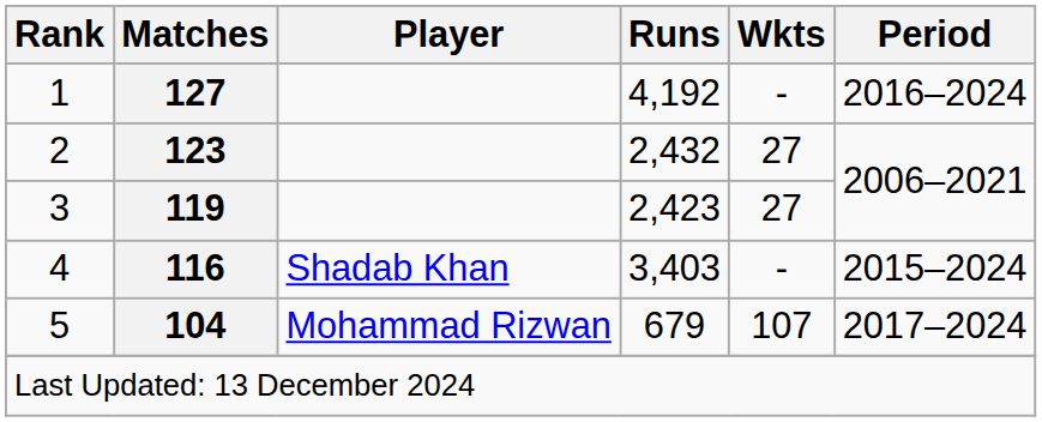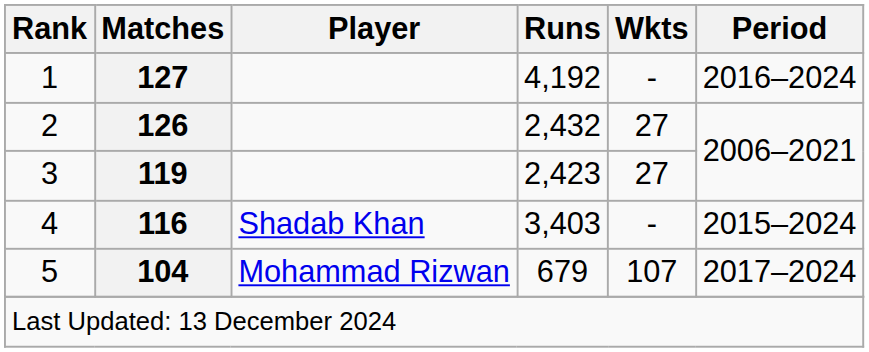2 | Matches: 123 -> 126
